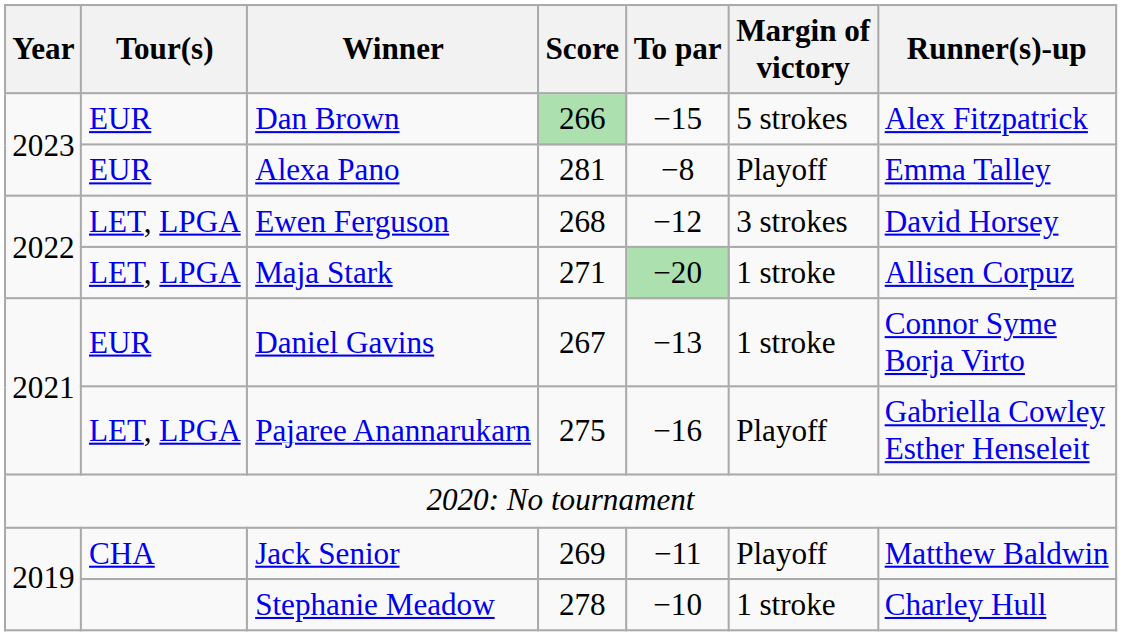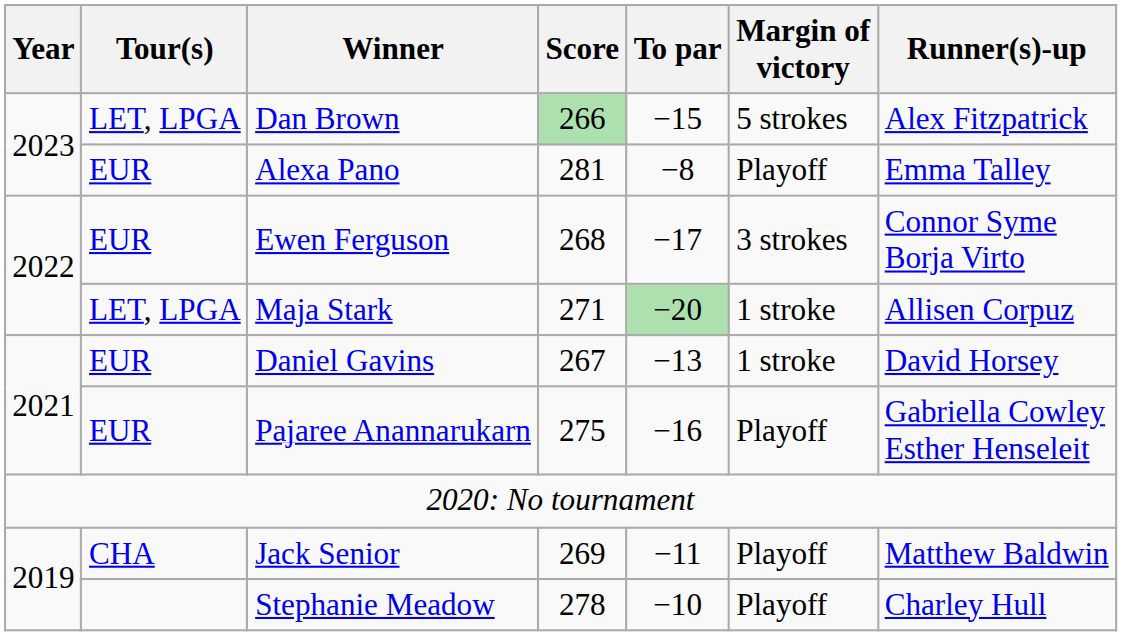Dan Brown | Tour(s): EUR -> LET, LPGA
Ewen Ferguson | Tour(s): LET, LPGA -> EUR
Ewen Ferguson | To par: −12 -> −17
Ewen Ferguson | Runner(s)-up: David Horsey -> Connor Syme Borja Virto
Daniel Gavins | Runner(s)-up: Connor Syme Borja Virto -> David Horsey
Pajaree Anannarukarn | Tour(s): LET, LPGA -> EUR
Stephanie Meadow | Margin of victory: 1 stroke -> Playoff
